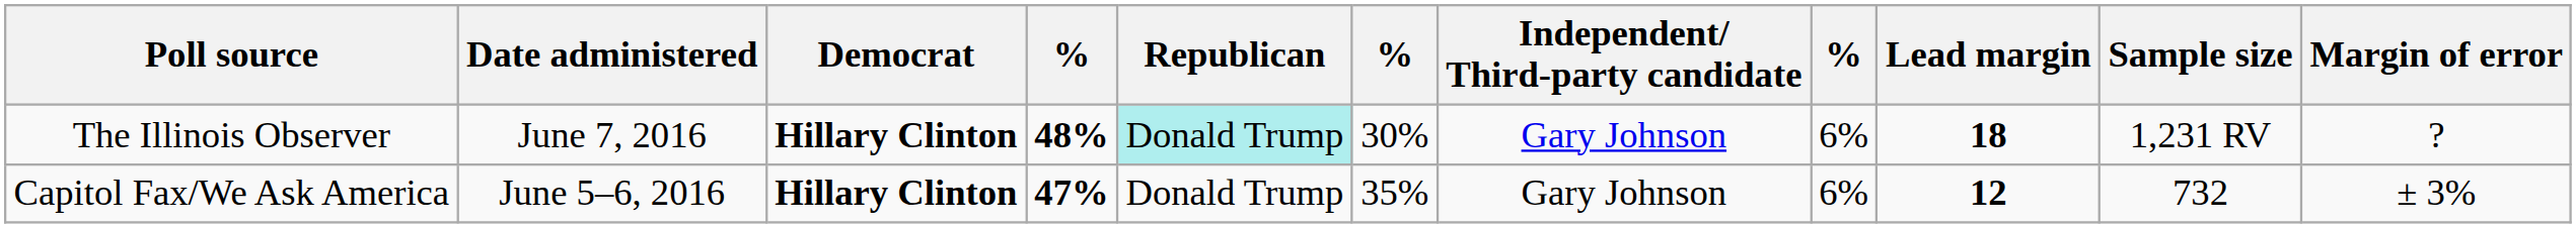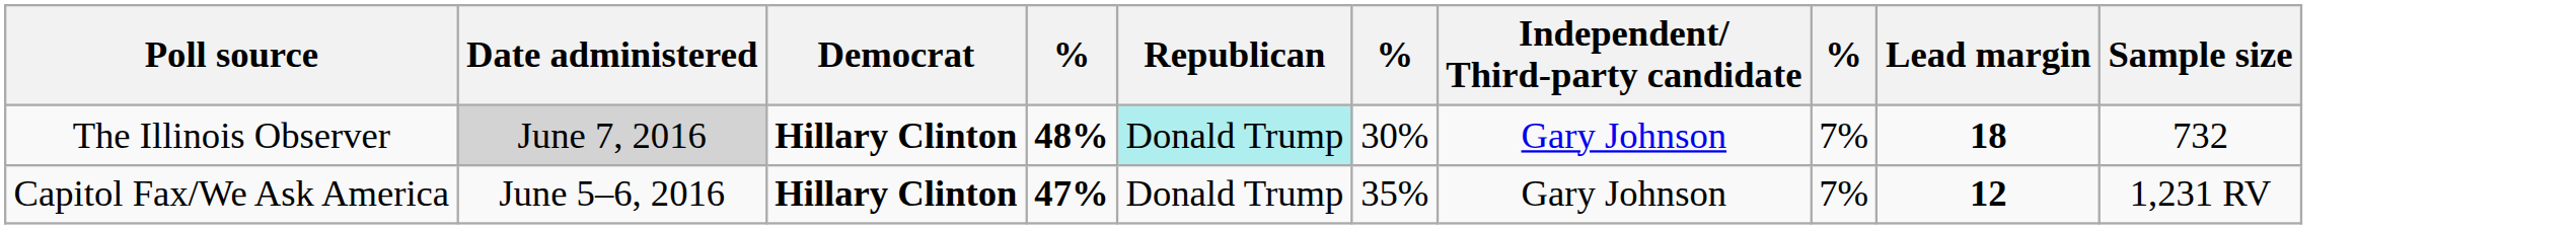- column: Margin of error | ? | ± 3%
The Illinois Observer | Date administered: no background -> lightgrey background
The Illinois Observer | column 8: 6% -> 7%
The Illinois Observer | Sample size: 1,231 RV -> 732
Capitol Fax/We Ask America | column 8: 6% -> 7%
Capitol Fax/We Ask America | Sample size: 732 -> 1,231 RV
